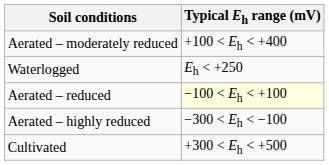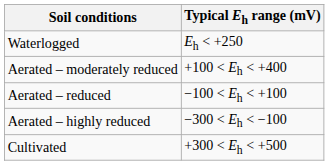rows swapped: Waterlogged <-> Aerated – moderately reduced
Aerated – reduced | Typical Eh range (mV): lightyellow background -> no background
